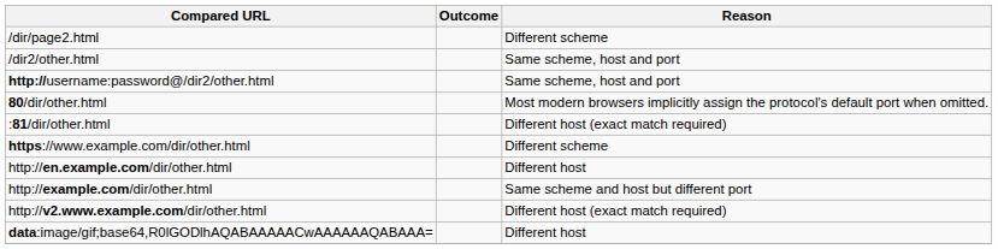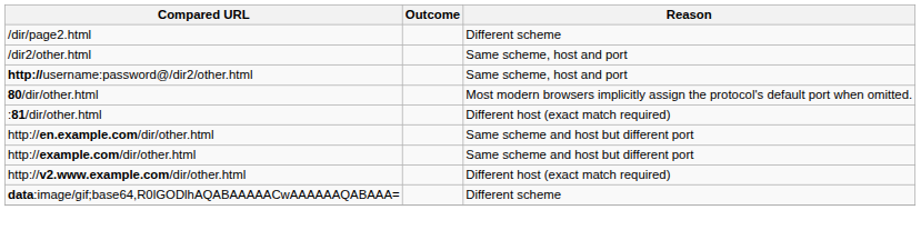- row: https://www.example.com/dir/other.html | Different scheme
http://en.example.com/dir/other.html | Reason: Different host -> Same scheme and host but different port
data:image/gif;base64,R0lGODlhAQABAAAAACwAAAAAAQABAAA= | Reason: Different host -> Different scheme
